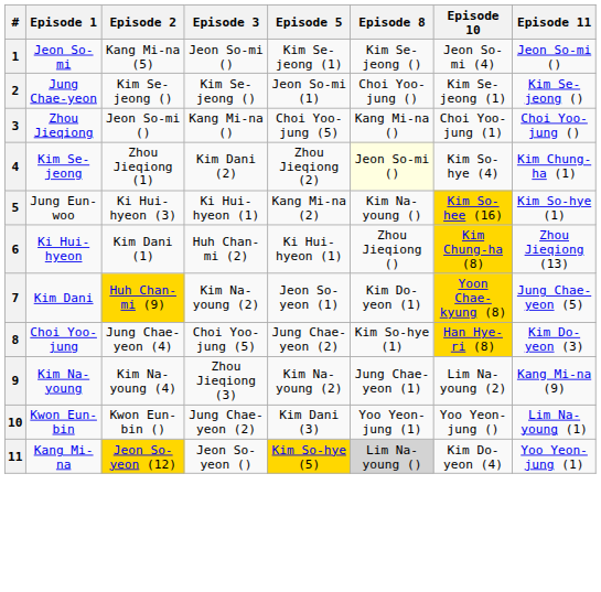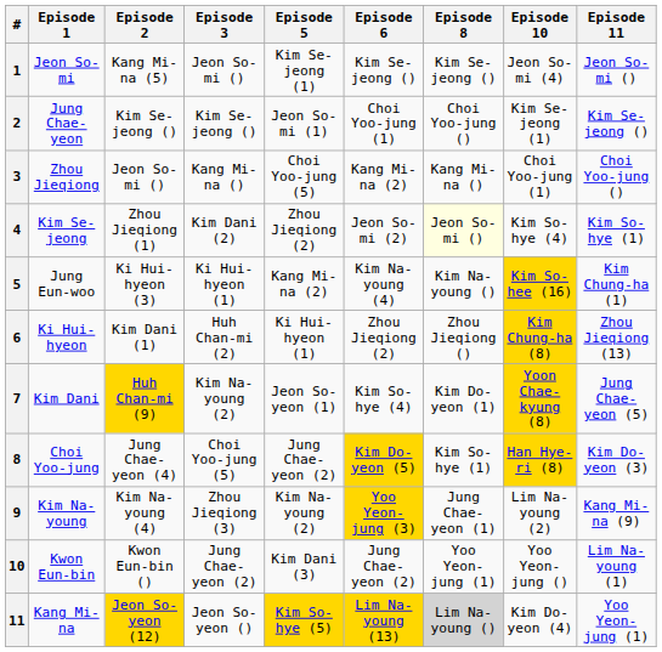+ column: Episode 6 | Kim Se-jeong () | Choi Yoo-jung (1) | Kang Mi-na (2) | Jeon So-mi (2) | Kim Na-young (4) | Zhou Jieqiong (2) | Kim So-hye (4) | Kim Do-yeon (5) | Yoo Yeon-jung (3) | Jung Chae-yeon (2) | Lim Na-young (13)
4 | Episode 11: Kim Chung-ha (1) -> Kim So-hye (1)
5 | Episode 11: Kim So-hye (1) -> Kim Chung-ha (1)
